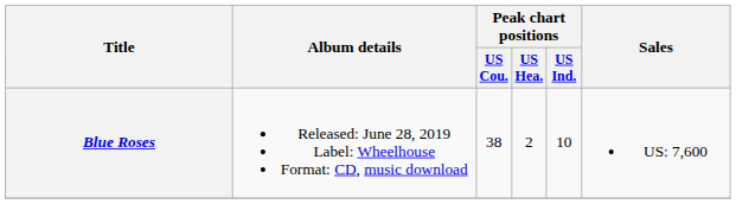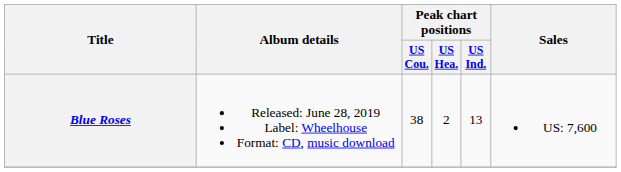Blue Roses | Peak chart positions / US Ind.: 10 -> 13
